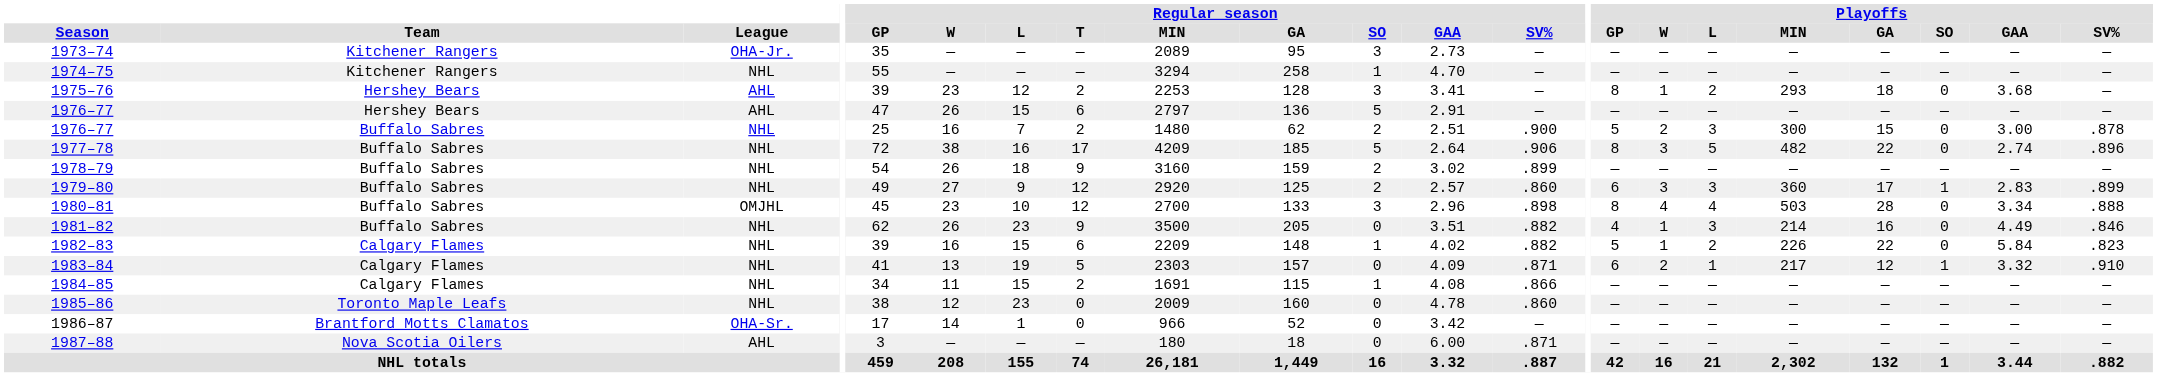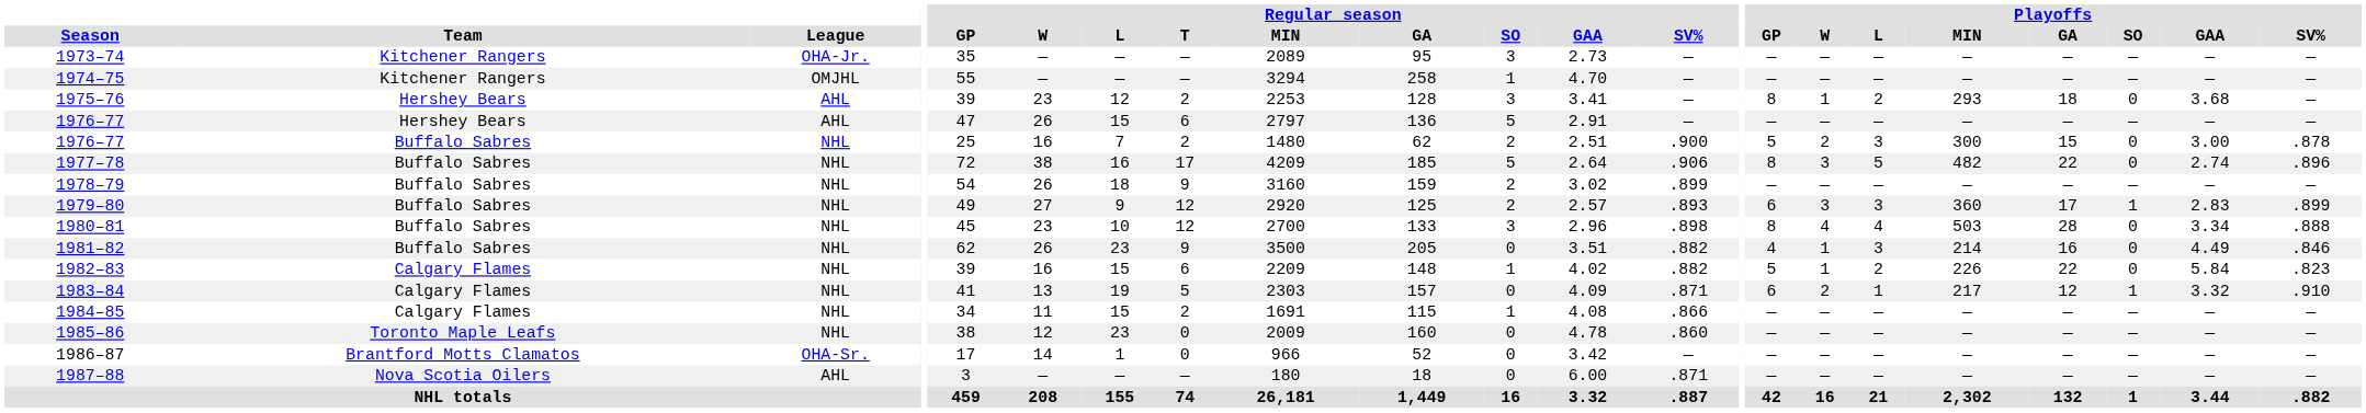1974–75 | League: NHL -> OMJHL
1979–80 | Regular season / SV%: .860 -> .893
1980–81 | League: OMJHL -> NHL
